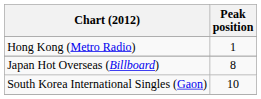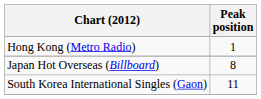South Korea International Singles (Gaon) | Peak position: 10 -> 11
